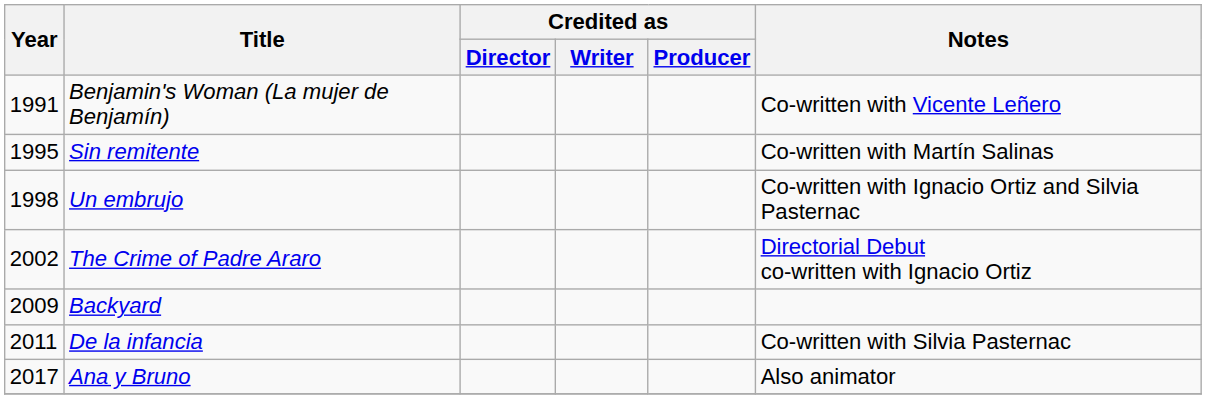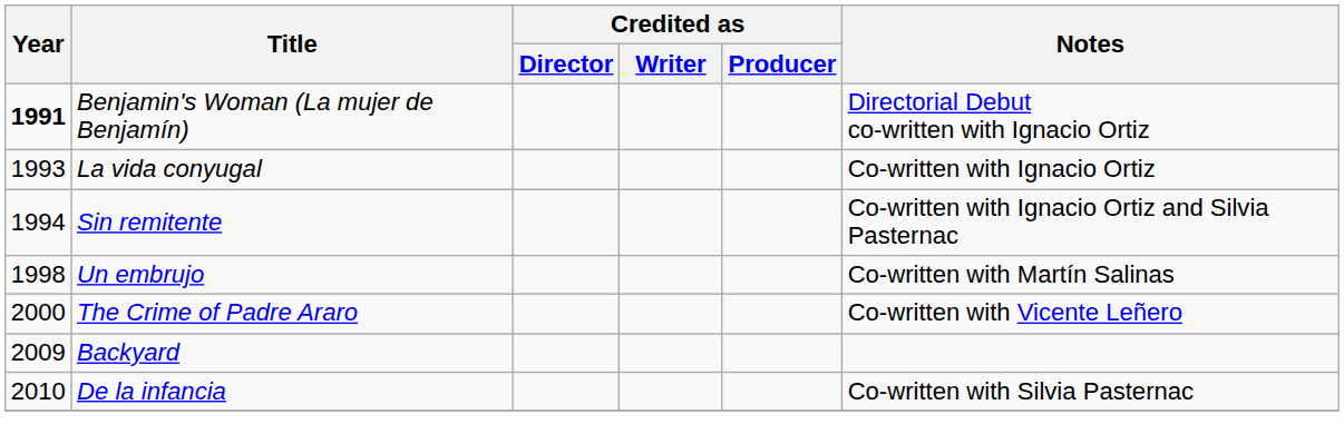Benjamin's Woman (La mujer de Benjamín) | Year: normal -> bold
Benjamin's Woman (La mujer de Benjamín) | Notes: Co-written with Vicente Leñero -> Directorial Debut co-written with Ignacio Ortiz
+ row: 1993 | La vida conyugal | Co-written with Ignacio Ortiz
Sin remitente | Year: 1995 -> 1994
Sin remitente | Notes: Co-written with Martín Salinas -> Co-written with Ignacio Ortiz and Silvia Pasternac
Un embrujo | Notes: Co-written with Ignacio Ortiz and Silvia Pasternac -> Co-written with Martín Salinas
The Crime of Padre Araro | Year: 2002 -> 2000
The Crime of Padre Araro | Notes: Directorial Debut co-written with Ignacio Ortiz -> Co-written with Vicente Leñero
De la infancia | Year: 2011 -> 2010
- row: 2017 | Ana y Bruno | Also animator
